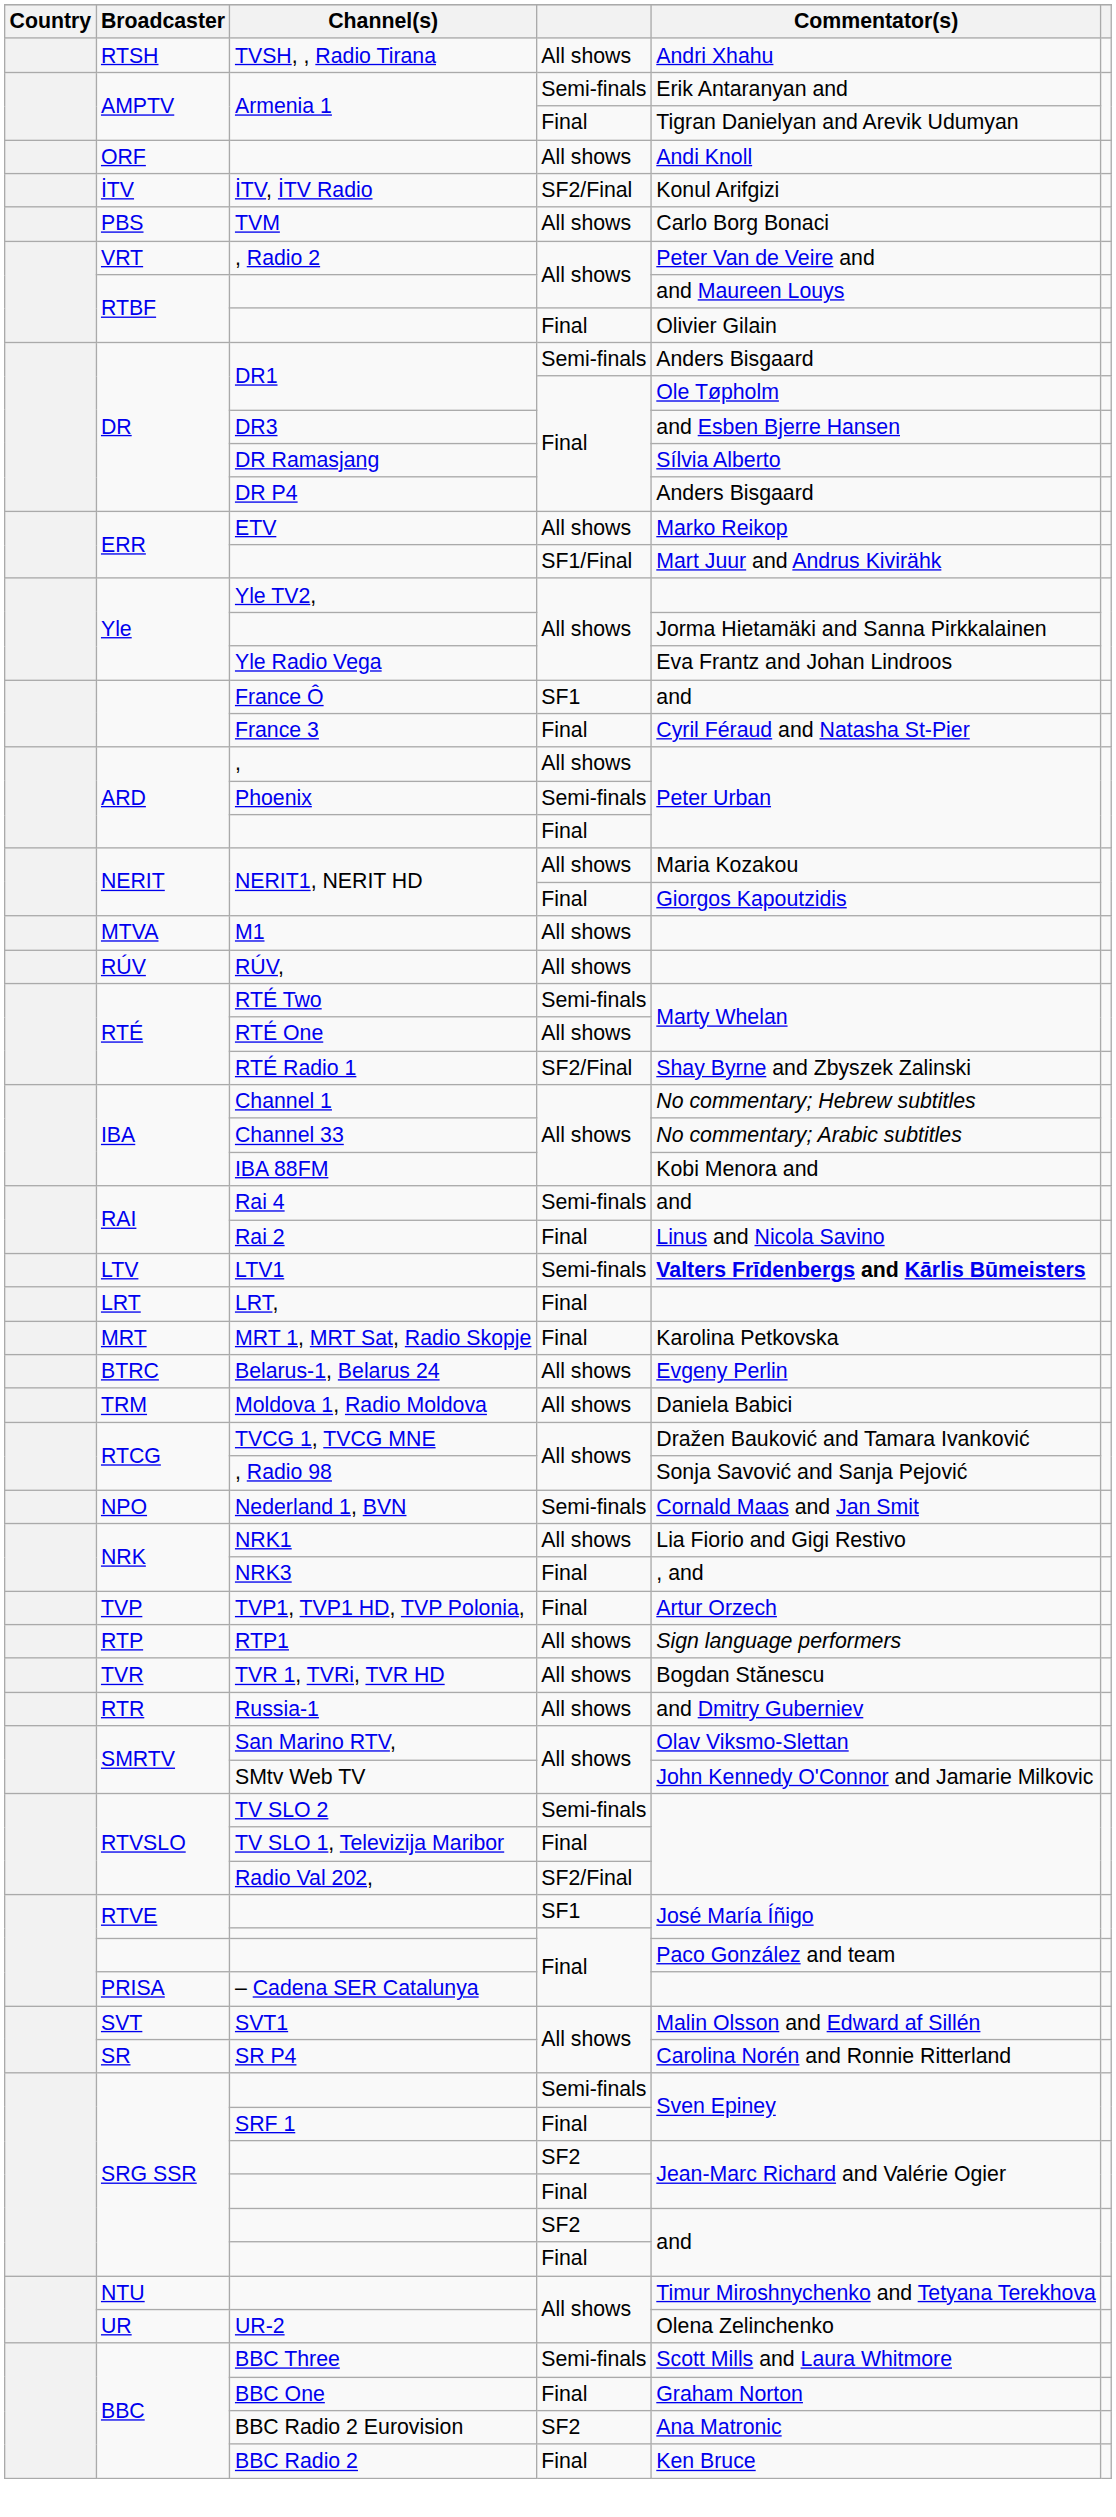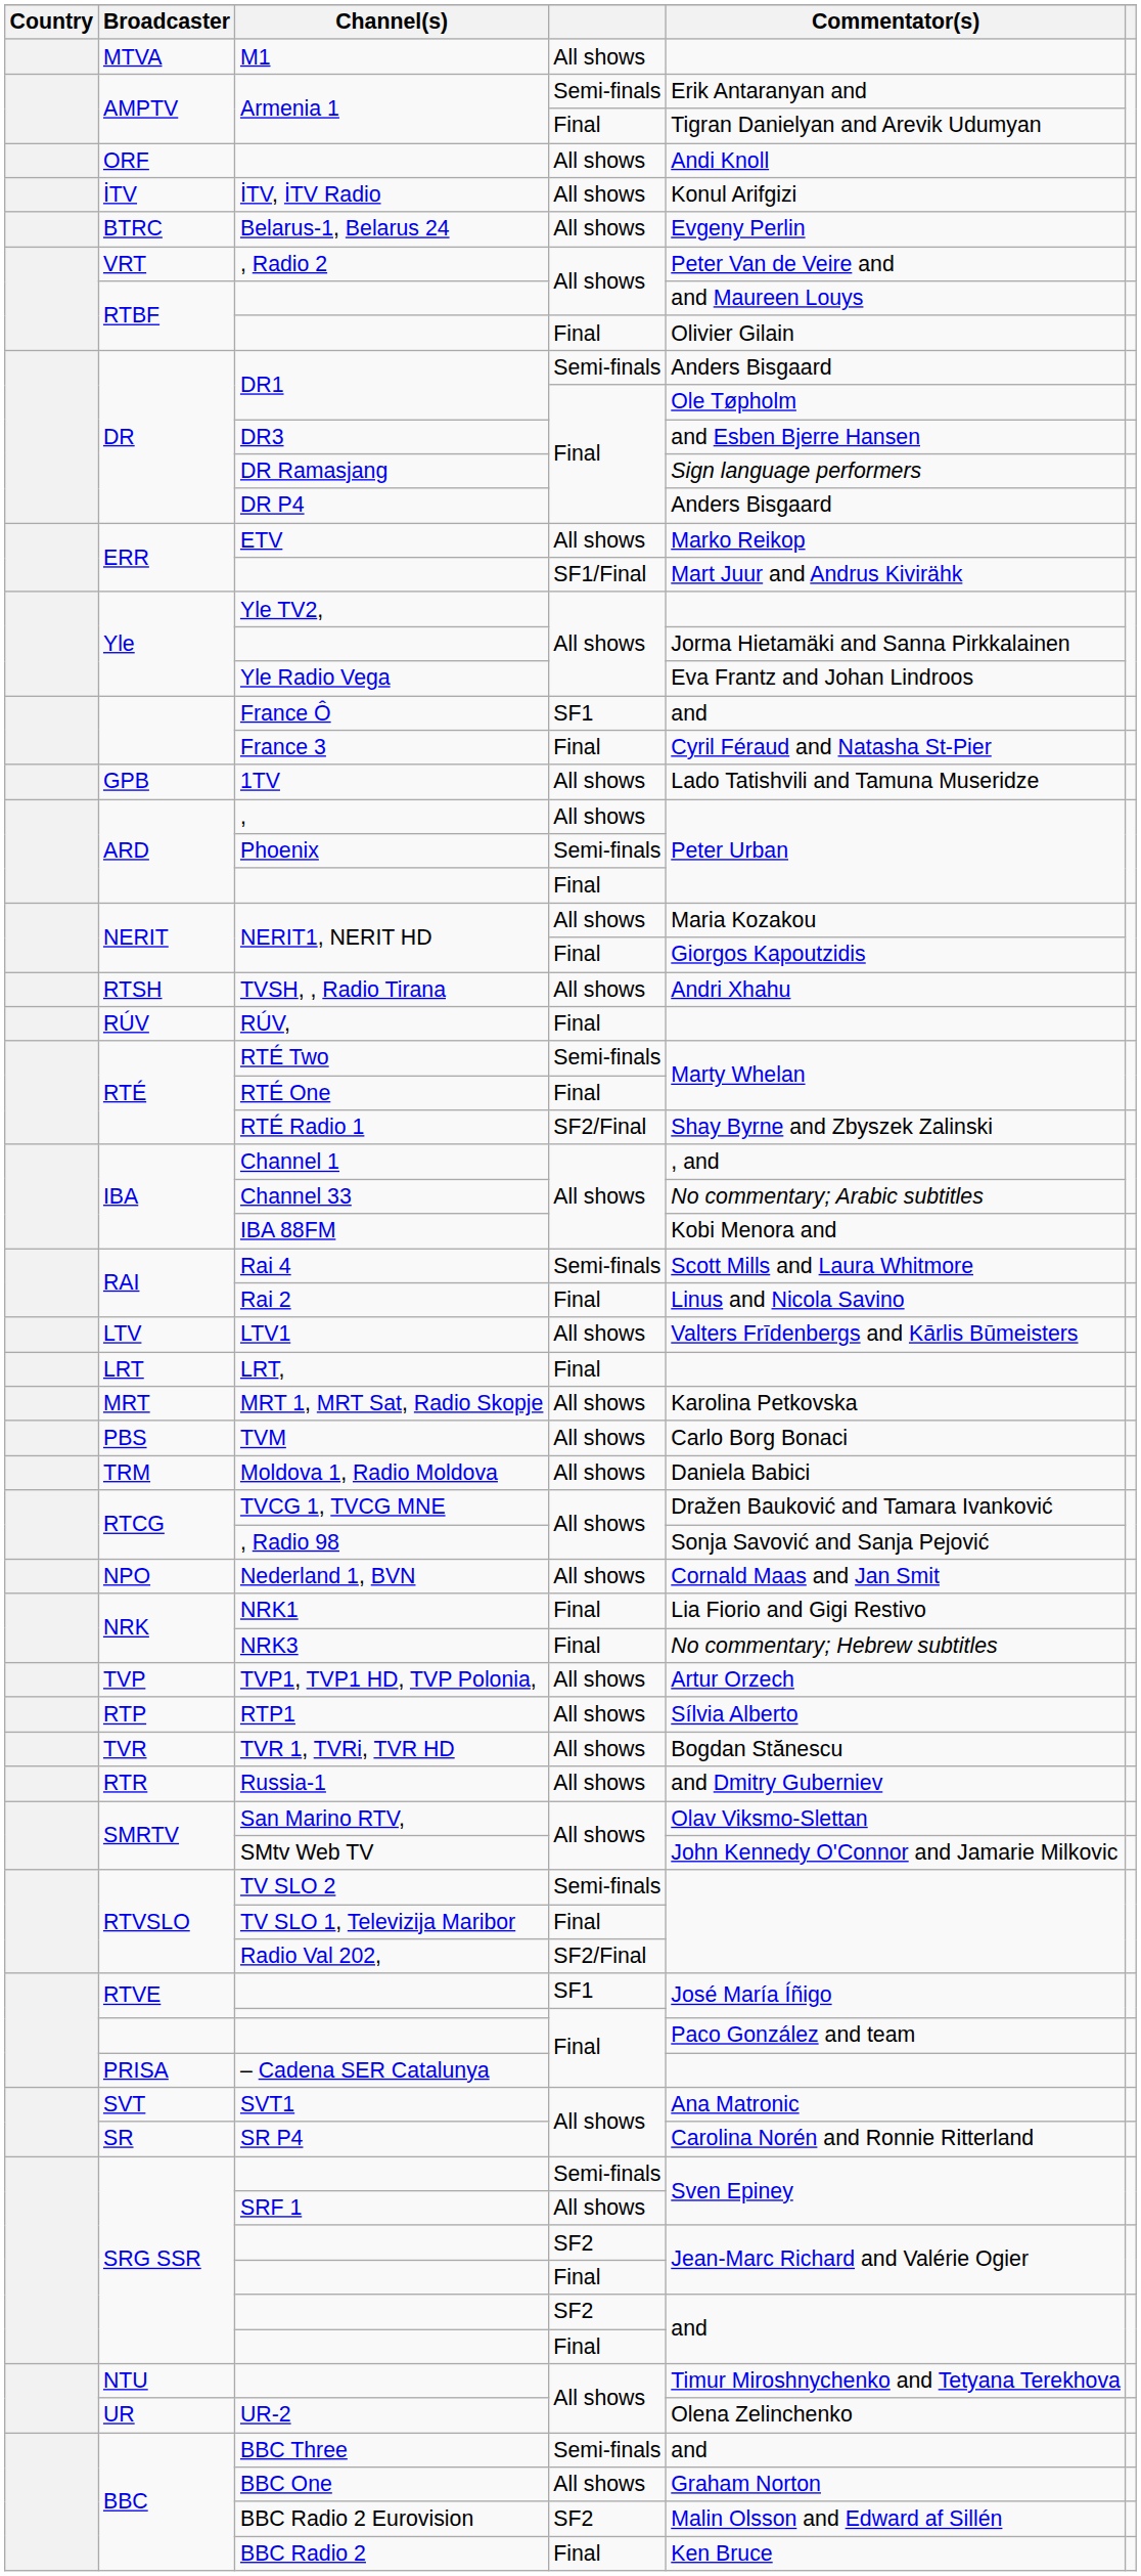rows swapped: TVSH, , Radio Tirana <-> M1
İTV, İTV Radio | column 4: SF2/Final -> All shows
rows swapped: Belarus-1, Belarus 24 <-> TVM
DR Ramasjang | Commentator(s): Sílvia Alberto -> Sign language performers
+ row: GPB | 1TV | All shows | Lado Tatishvili and Tamuna Museridze
RÚV, | column 4: All shows -> Final
RTÉ One | column 4: All shows -> Final
Channel 1 | Commentator(s): No commentary; Hebrew subtitles -> , and
Rai 4 | Commentator(s): and -> Scott Mills and Laura Whitmore
LTV1 | column 4: Semi-finals -> All shows
LTV1 | Commentator(s): bold -> normal
MRT 1, MRT Sat, Radio Skopje | column 4: Final -> All shows
Nederland 1, BVN | column 4: Semi-finals -> All shows
NRK1 | column 4: All shows -> Final
NRK3 | Commentator(s): , and -> No commentary; Hebrew subtitles
TVP1, TVP1 HD, TVP Polonia, | column 4: Final -> All shows
RTP1 | Commentator(s): Sign language performers -> Sílvia Alberto
SVT1 | Commentator(s): Malin Olsson and Edward af Sillén -> Ana Matronic
SRF 1 | column 4: Final -> All shows
BBC Three | Commentator(s): Scott Mills and Laura Whitmore -> and
BBC One | column 4: Final -> All shows
BBC Radio 2 Eurovision | Commentator(s): Ana Matronic -> Malin Olsson and Edward af Sillén
